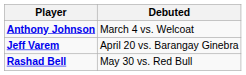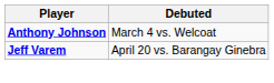- row: Rashad Bell | May 30 vs. Red Bull
